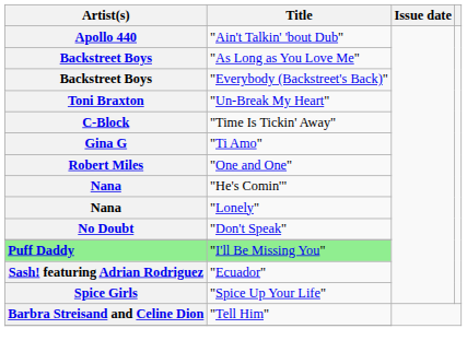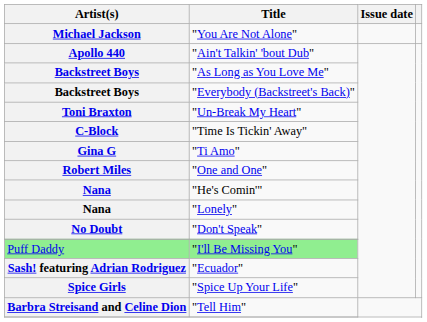+ row: Michael Jackson | "You Are Not Alone"
"I'll Be Missing You" | Artist(s): bold -> normal
